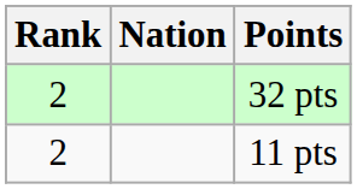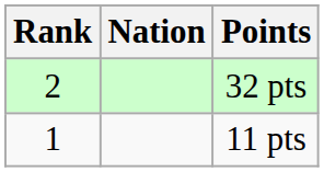11 pts | Rank: 2 -> 1
